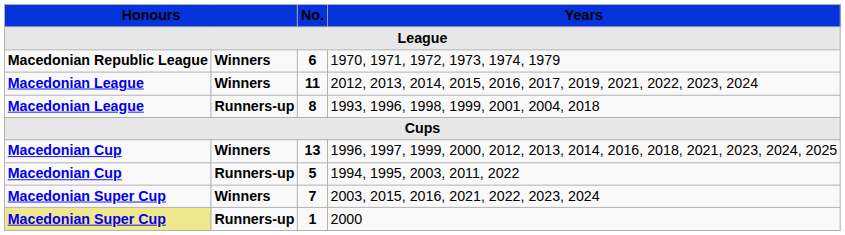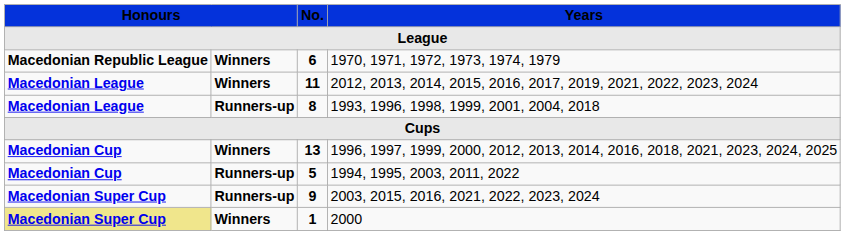2003, 2015, 2016, 2021, 2022, 2023, 2024 | column 2: Winners -> Runners-up
2003, 2015, 2016, 2021, 2022, 2023, 2024 | No.: 7 -> 9
2000 | column 2: Runners-up -> Winners
